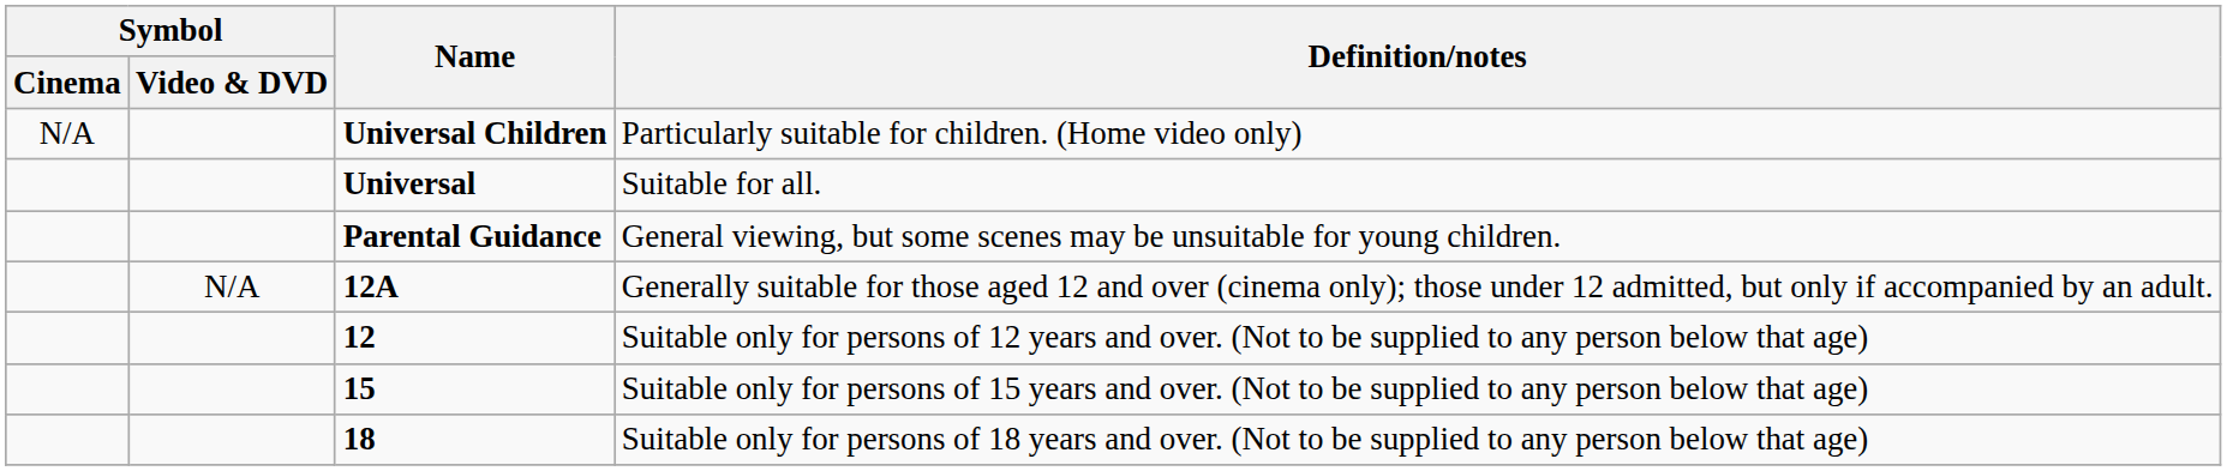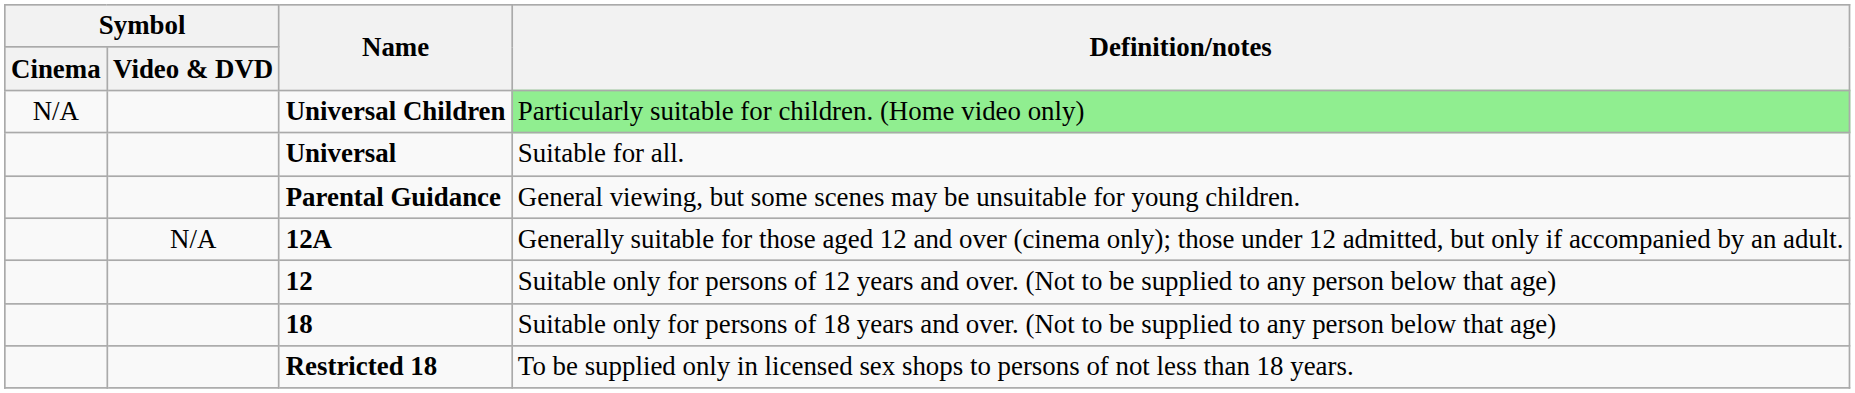Universal Children | Definition/notes: no background -> lightgreen background
- row: 15 | Suitable only for persons of 15 years and over. (Not to be supplied to any person below that age)
+ row: Restricted 18 | To be supplied only in licensed sex shops to persons of not less than 18 years.
